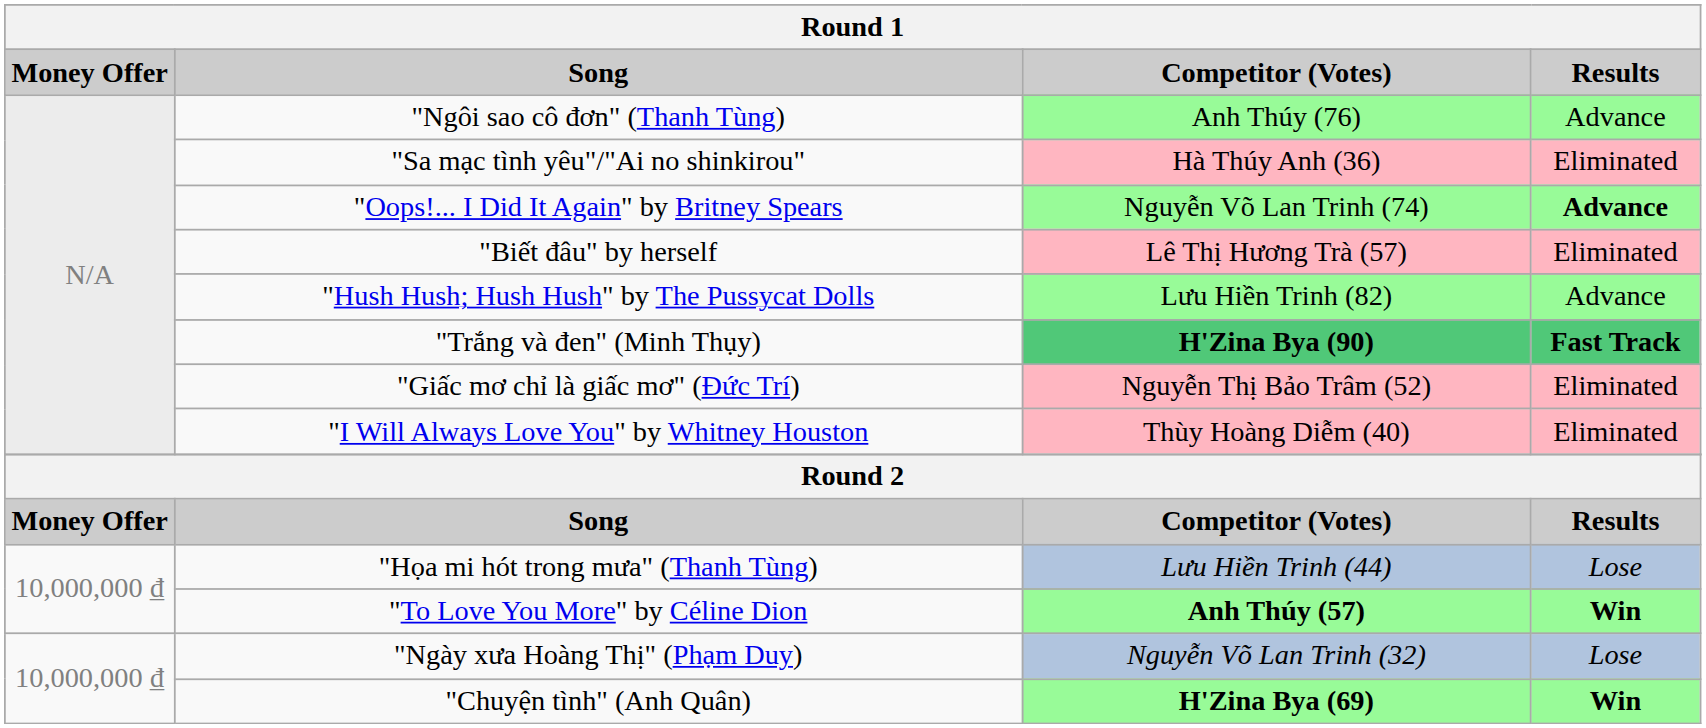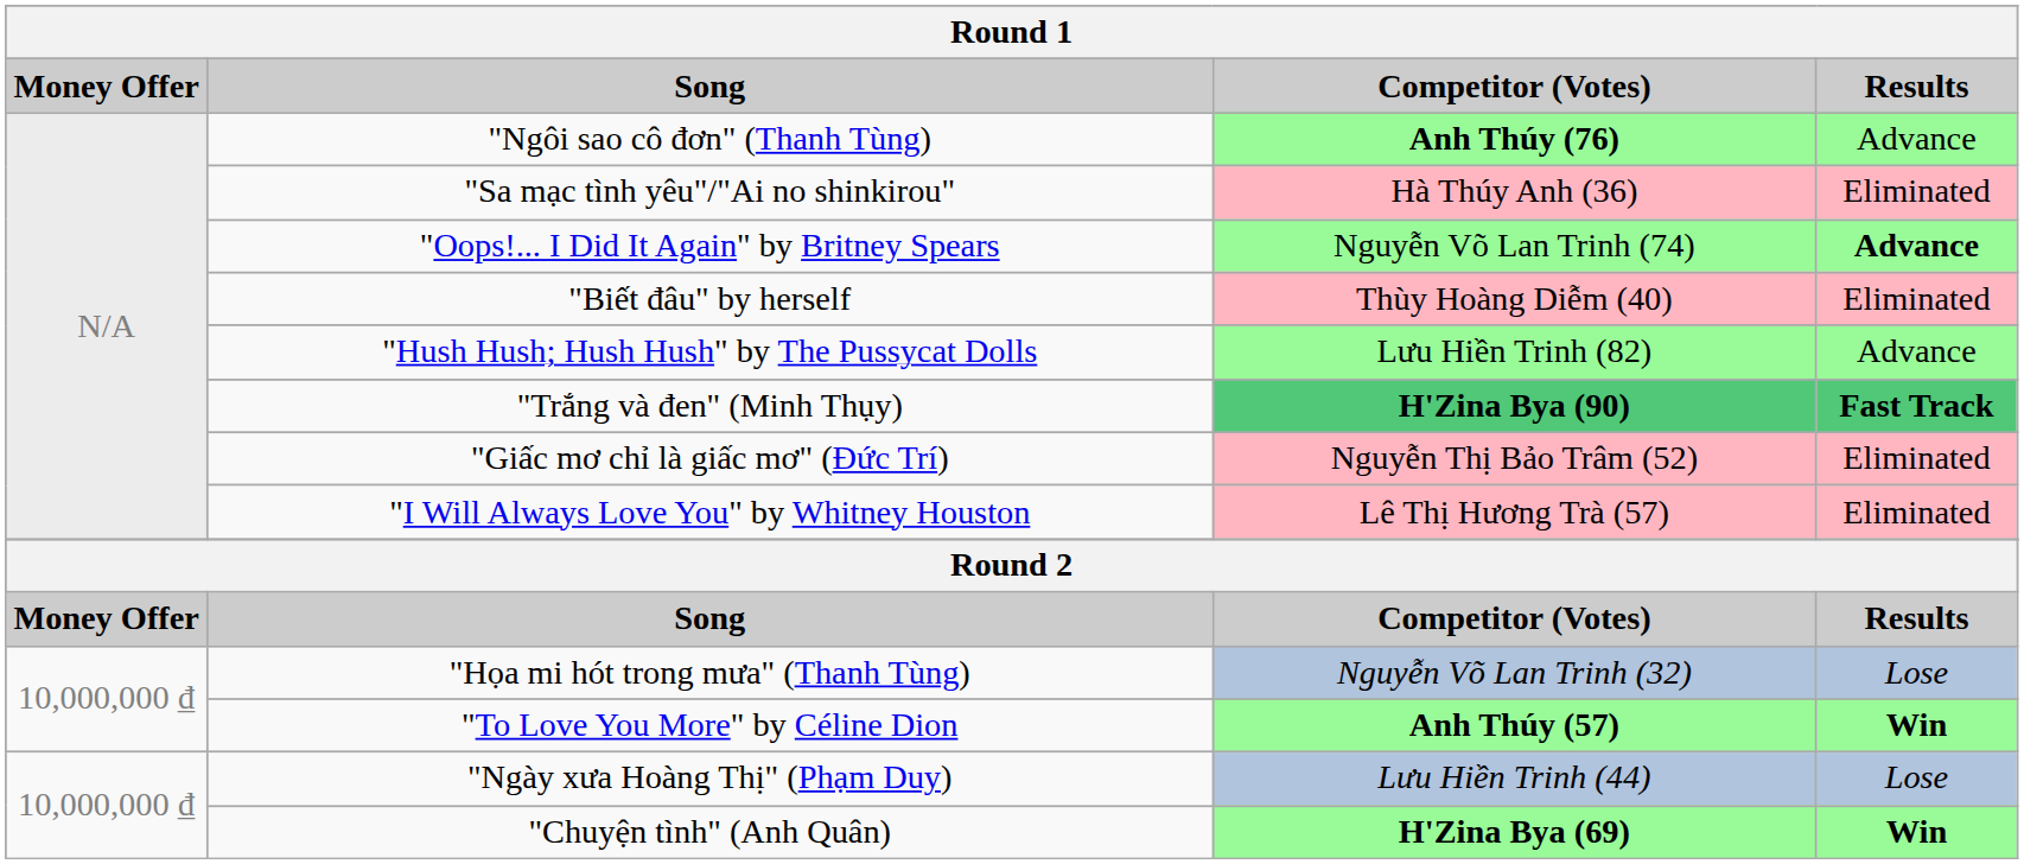"Ngôi sao cô đơn" (Thanh Tùng) | Competitor (Votes): normal -> bold
"Biết đâu" by herself | Competitor (Votes): Lê Thị Hương Trà (57) -> Thùy Hoàng Diễm (40)
"I Will Always Love You" by Whitney Houston | Competitor (Votes): Thùy Hoàng Diễm (40) -> Lê Thị Hương Trà (57)
"Họa mi hót trong mưa" (Thanh Tùng) | Competitor (Votes): Lưu Hiền Trinh (44) -> Nguyễn Võ Lan Trinh (32)
"Ngày xưa Hoàng Thị" (Phạm Duy) | Competitor (Votes): Nguyễn Võ Lan Trinh (32) -> Lưu Hiền Trinh (44)
